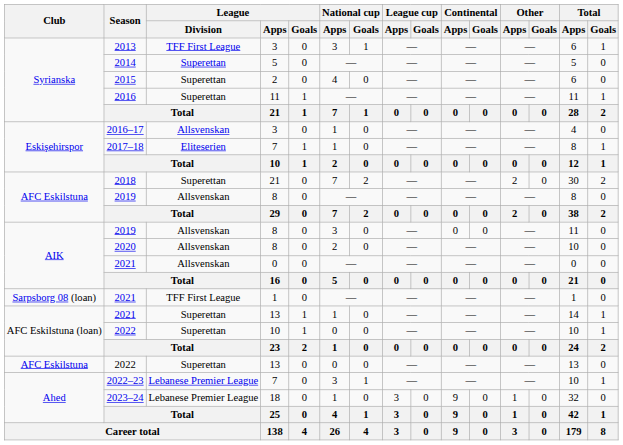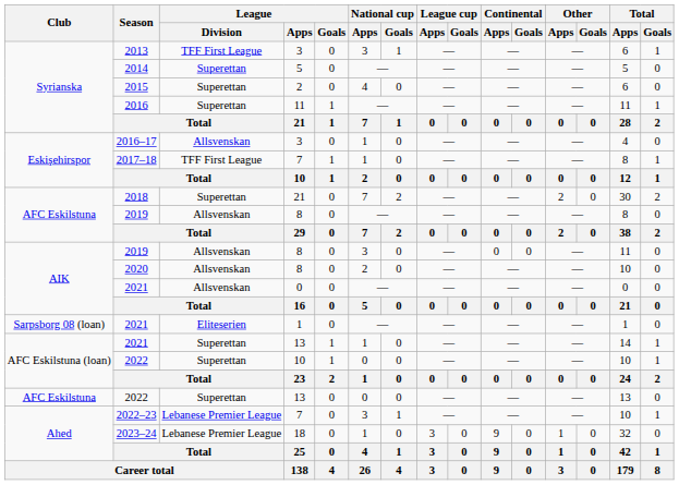2017–18 | League / Division: Eliteserien -> TFF First League
Sarpsborg 08 (loan) / 2021 | League / Division: TFF First League -> Eliteserien
